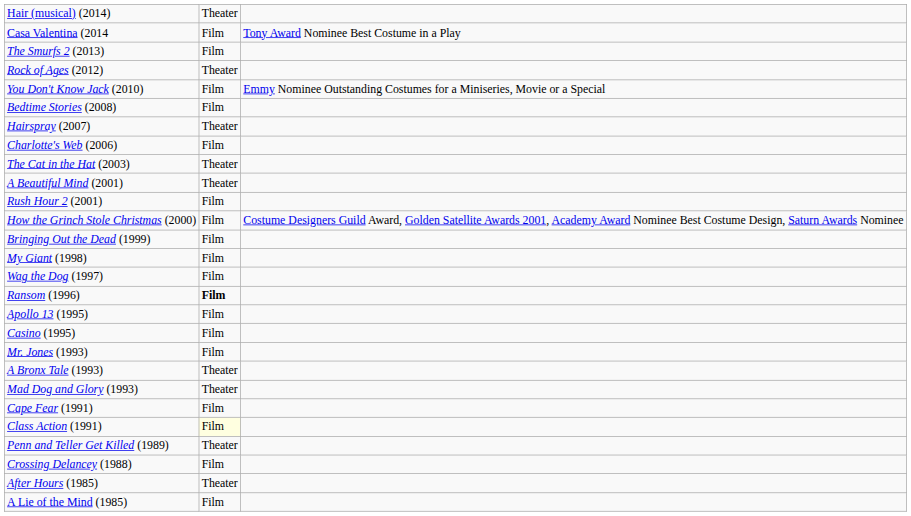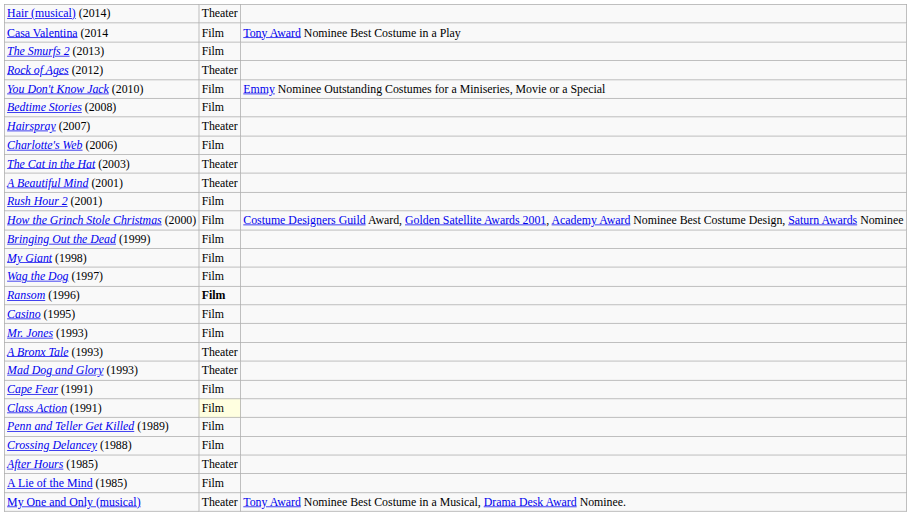- row: Apollo 13 (1995) | Film
Penn and Teller Get Killed (1989) | column 2: Theater -> Film
+ row: My One and Only (musical) | Theater | Tony Award Nominee Best Costume in a Musical, Drama Desk Award Nominee.
